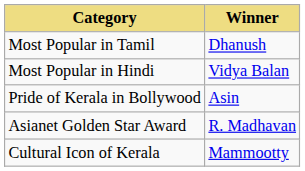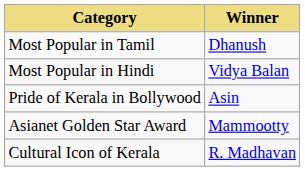Asianet Golden Star Award | Winner: R. Madhavan -> Mammootty
Cultural Icon of Kerala | Winner: Mammootty -> R. Madhavan
